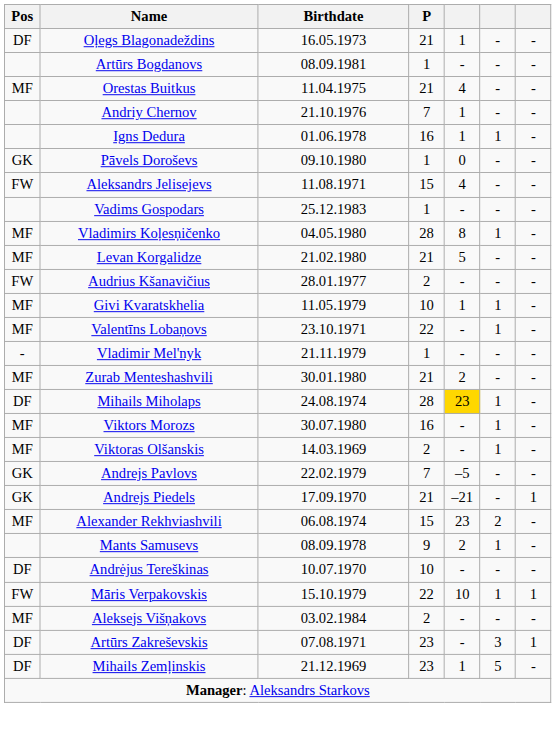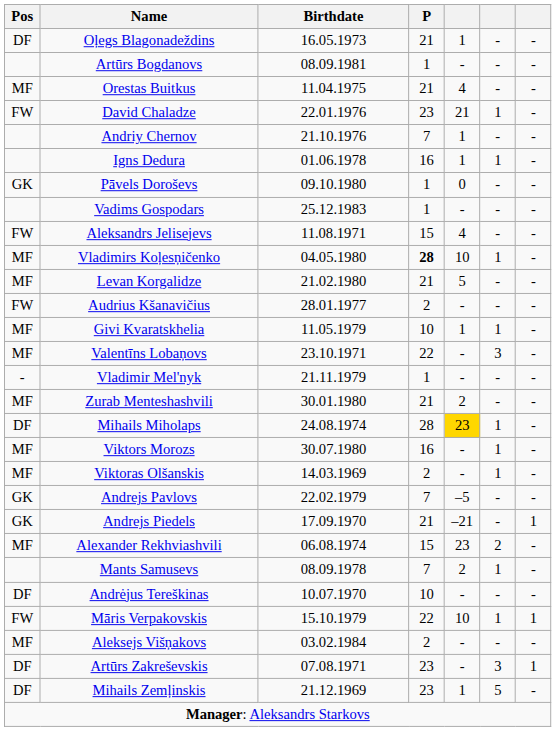+ row: FW | David Chaladze | 22.01.1976 | 23 | 21 | 1 | -
rows swapped: Vadims Gospodars <-> Aleksandrs Jelisejevs
Vladimirs Koļesņičenko | P: normal -> bold
Vladimirs Koļesņičenko | column 5: 8 -> 10
Valentīns Lobaņovs | column 6: 1 -> 3
Mants Samusevs | P: 9 -> 7
